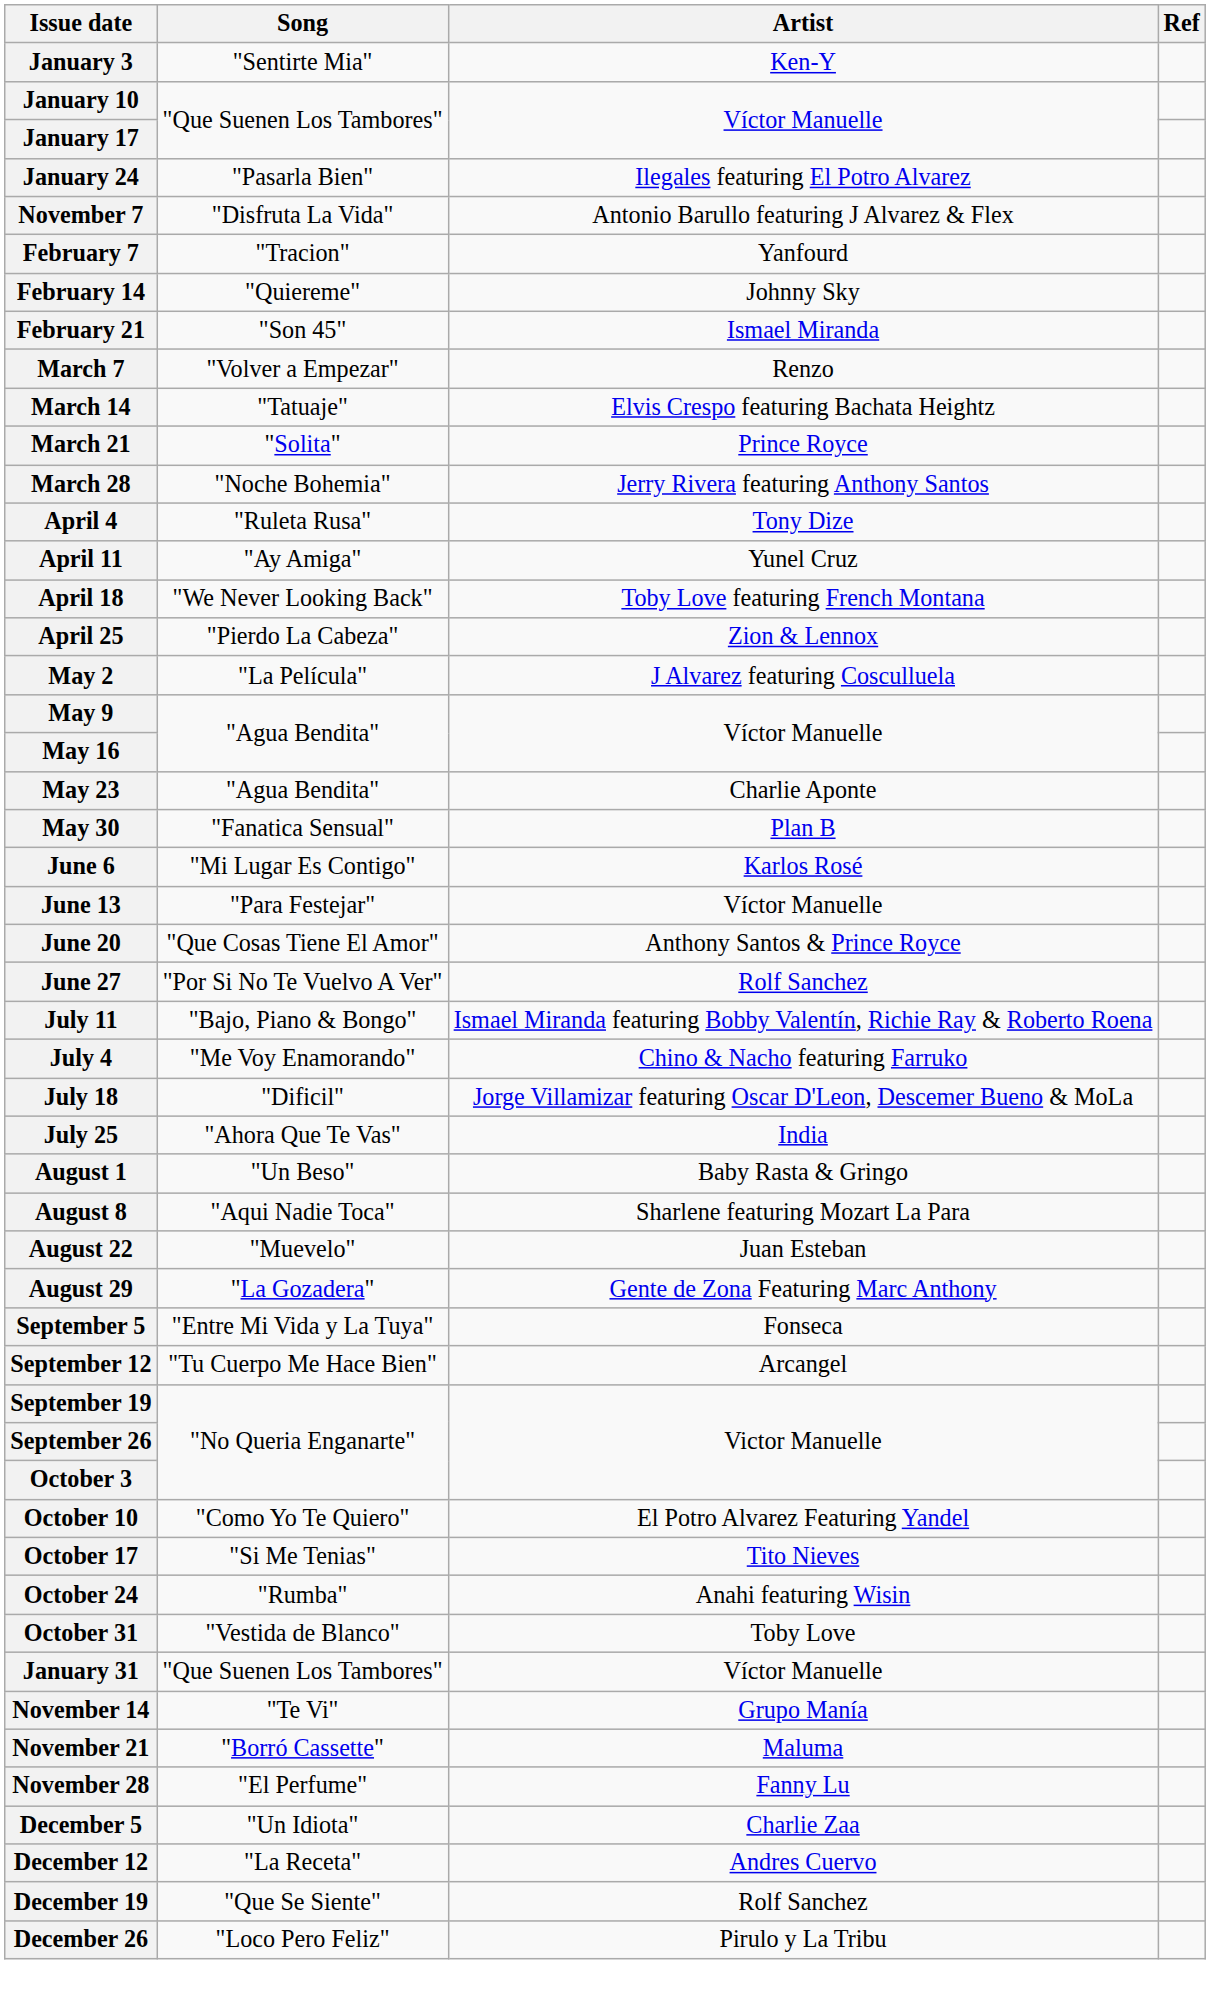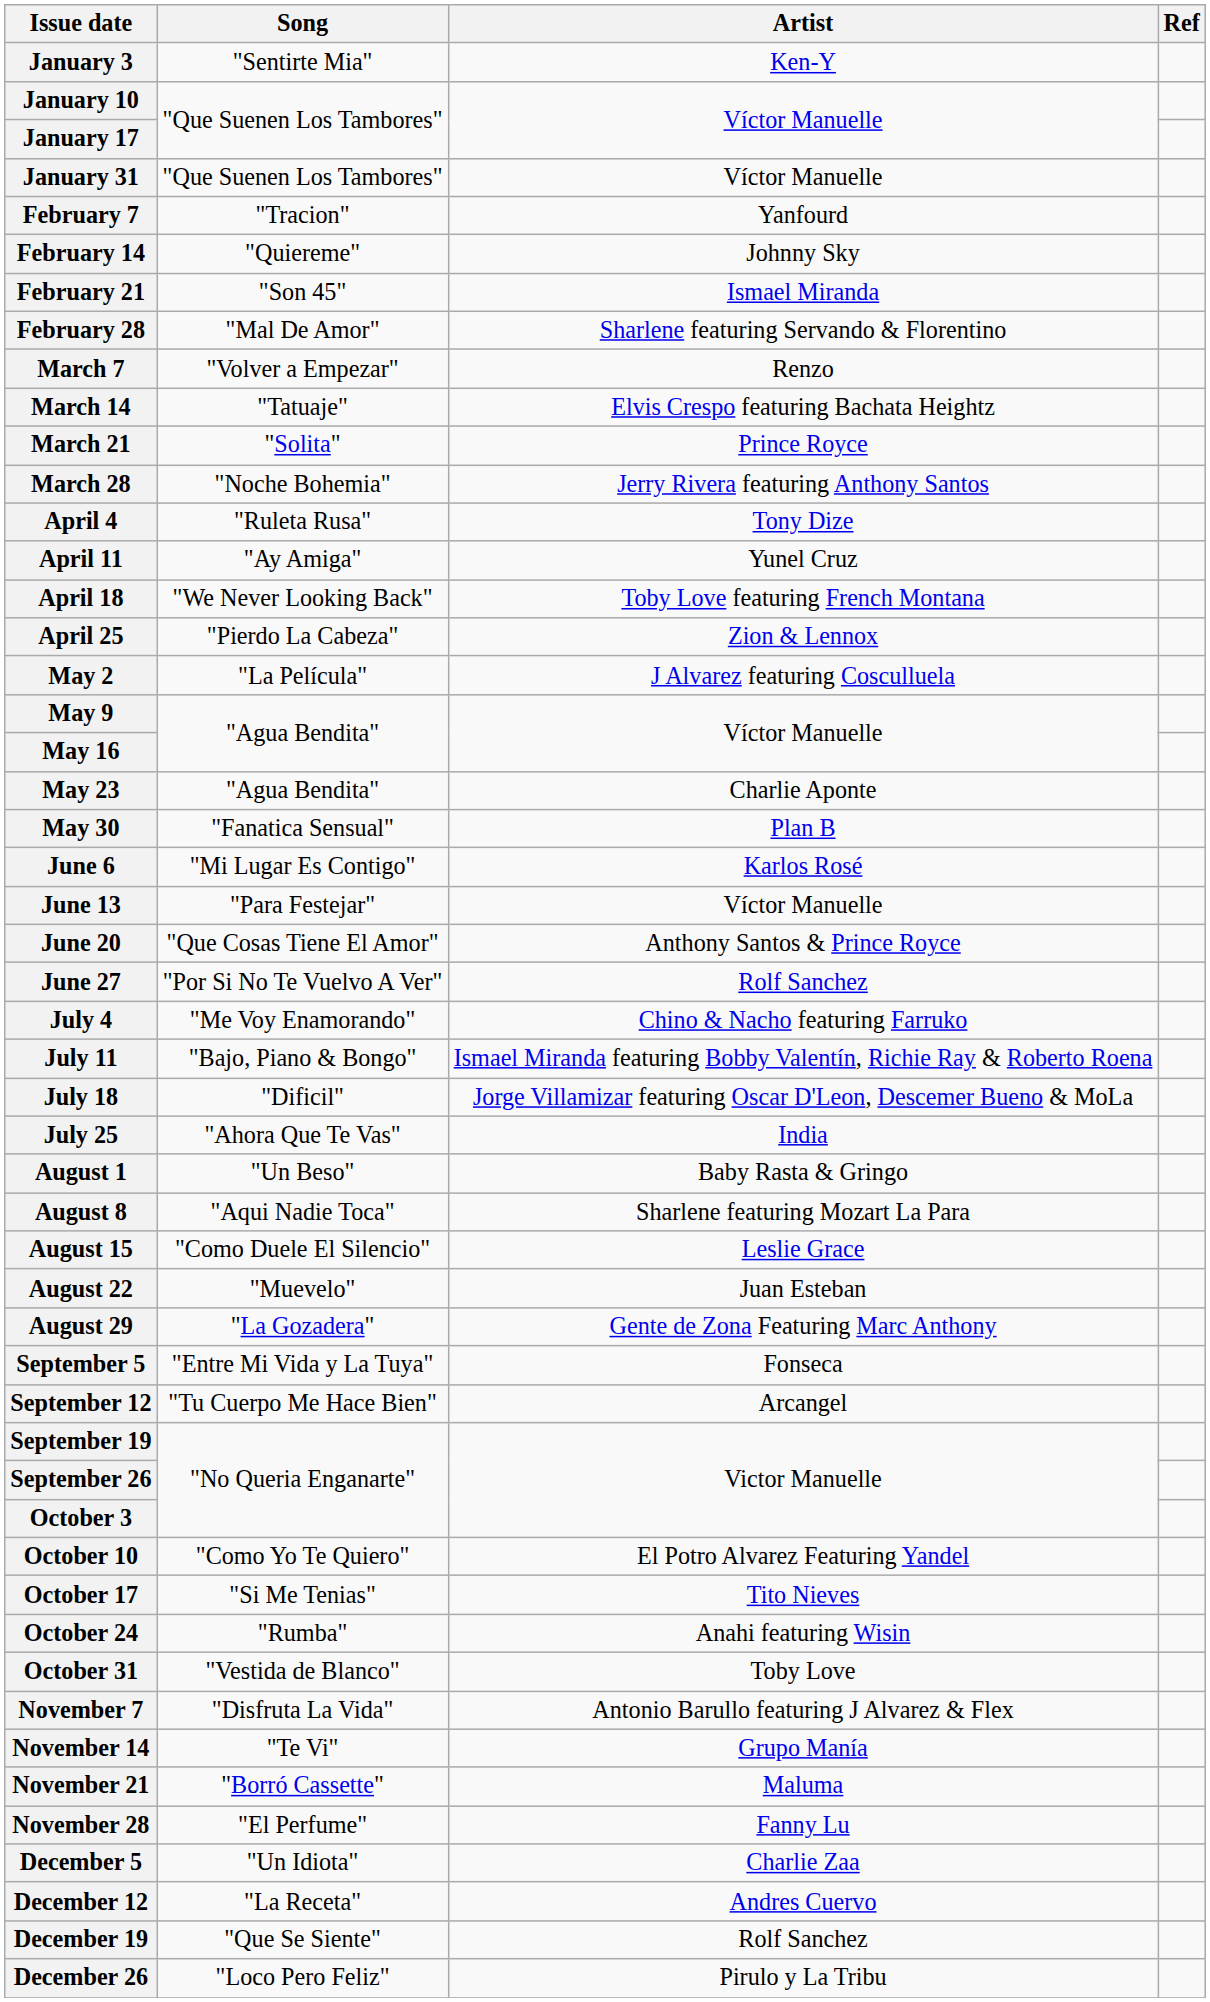- row: January 24 | "Pasarla Bien" | Ilegales featuring El Potro Alvarez
rows swapped: January 31 <-> November 7
+ row: February 28 | "Mal De Amor" | Sharlene featuring Servando & Florentino
rows swapped: July 4 <-> July 11
+ row: August 15 | "Como Duele El Silencio" | Leslie Grace
